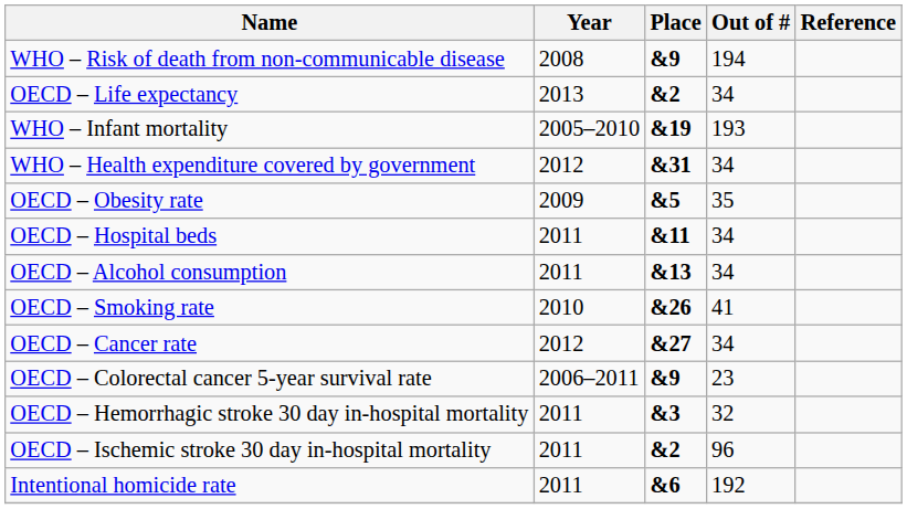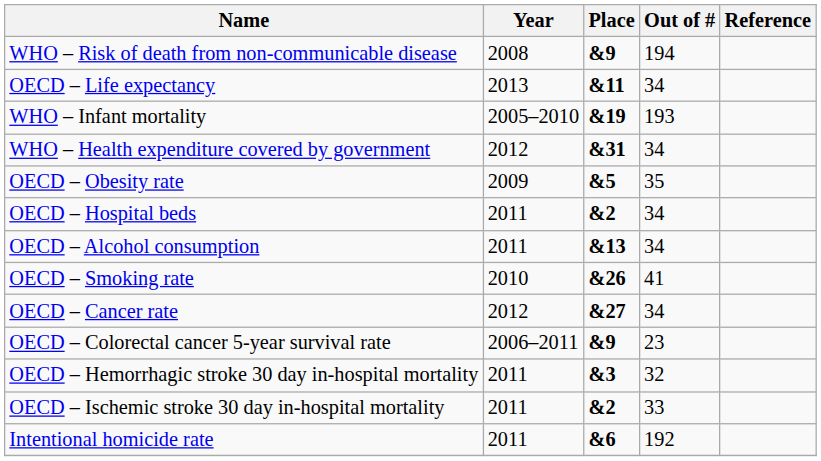OECD – Life expectancy | Place: &2 -> &11
OECD – Hospital beds | Place: &11 -> &2
OECD – Ischemic stroke 30 day in-hospital mortality | Out of #: 96 -> 33
